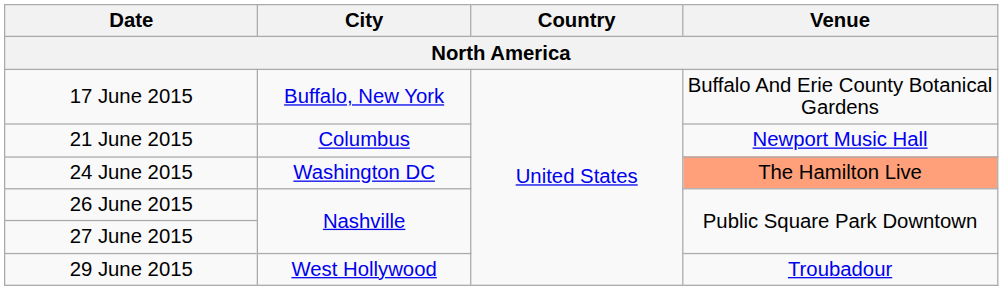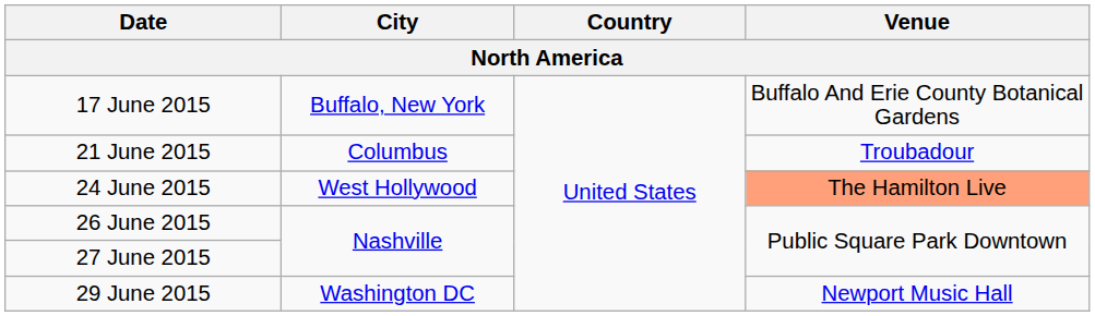21 June 2015 | Venue: Newport Music Hall -> Troubadour
24 June 2015 | City: Washington DC -> West Hollywood
29 June 2015 | City: West Hollywood -> Washington DC
29 June 2015 | Venue: Troubadour -> Newport Music Hall
